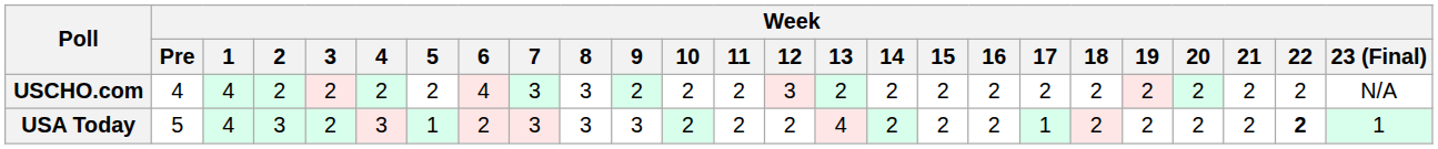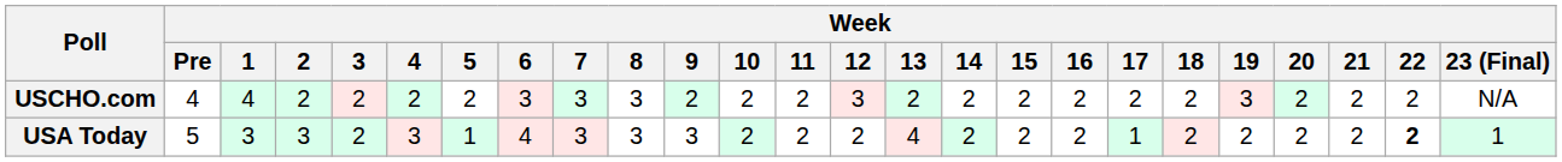USCHO.com | Week / 6: 4 -> 3
USCHO.com | Week / 19: 2 -> 3
USA Today | Week / 1: 4 -> 3
USA Today | Week / 6: 2 -> 4
